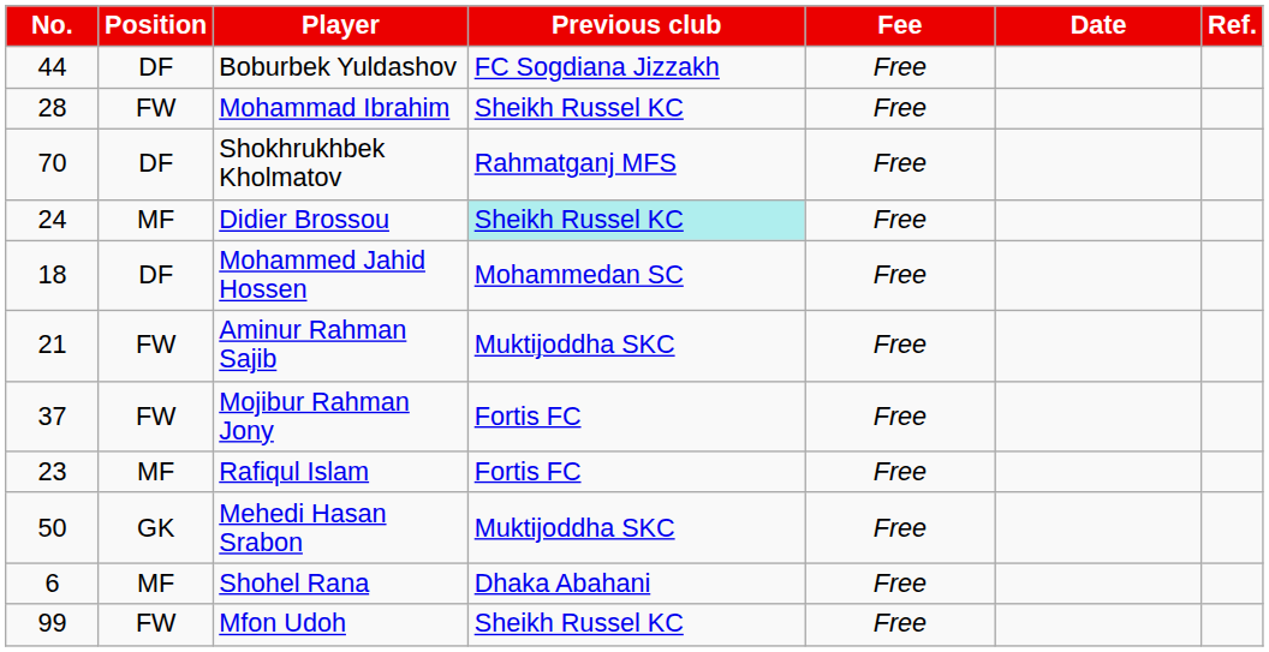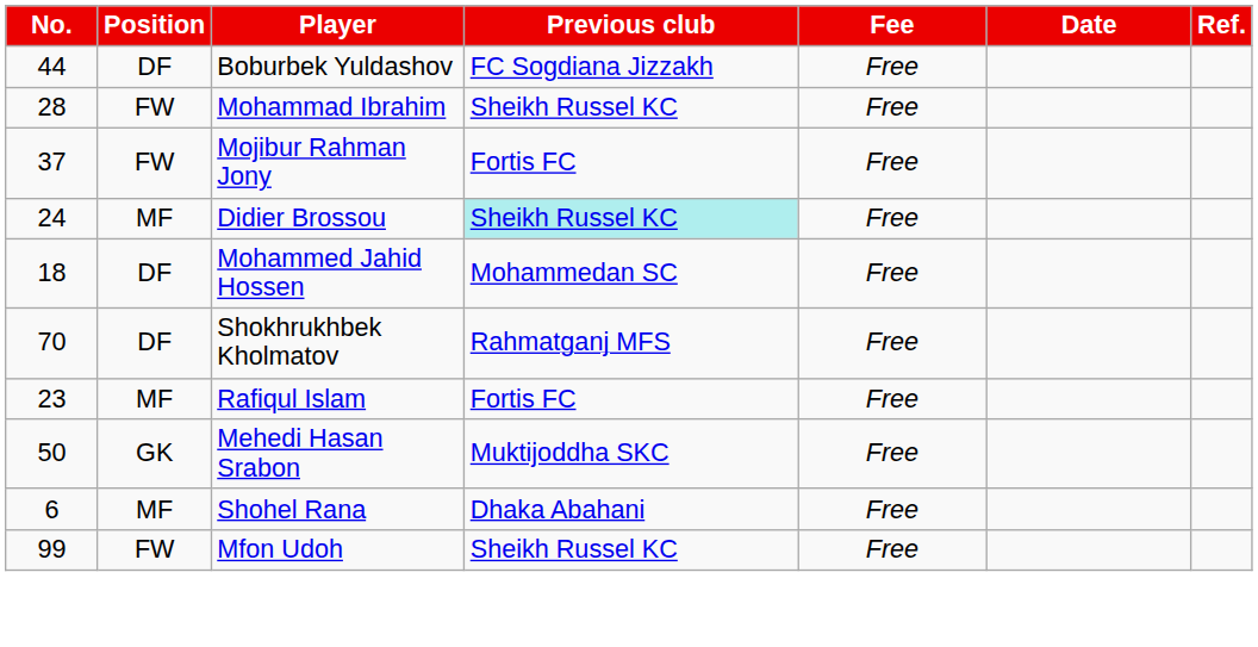rows swapped: Shokhrukhbek Kholmatov <-> Mojibur Rahman Jony
- row: 21 | FW | Aminur Rahman Sajib | Muktijoddha SKC | Free
